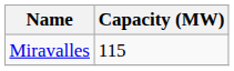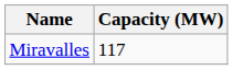Miravalles | Capacity (MW): 115 -> 117
